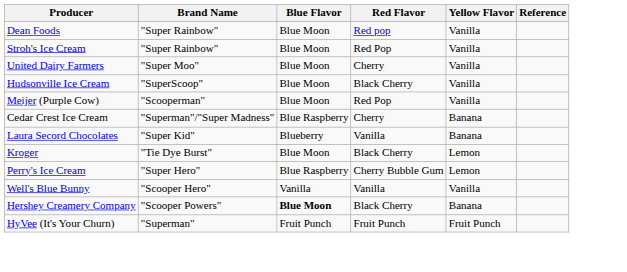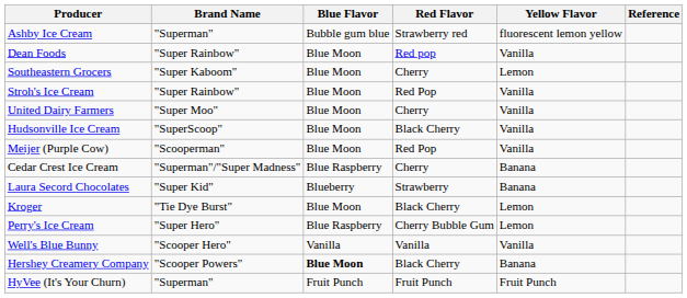+ row: Ashby Ice Cream | "Superman" | Bubble gum blue | Strawberry red | fluorescent lemon yellow
+ row: Southeastern Grocers | "Super Kaboom" | Blue Moon | Cherry | Lemon
Laura Secord Chocolates | Red Flavor: Vanilla -> Strawberry
